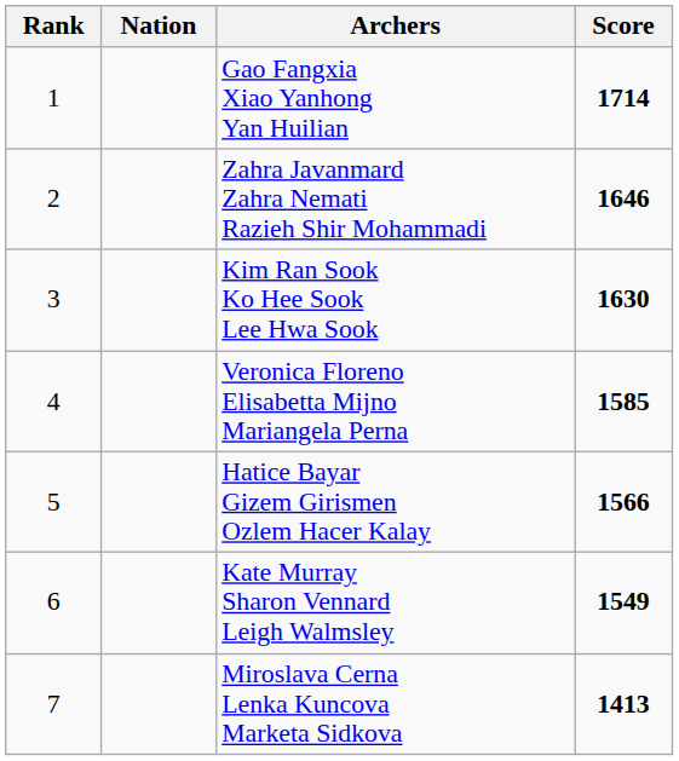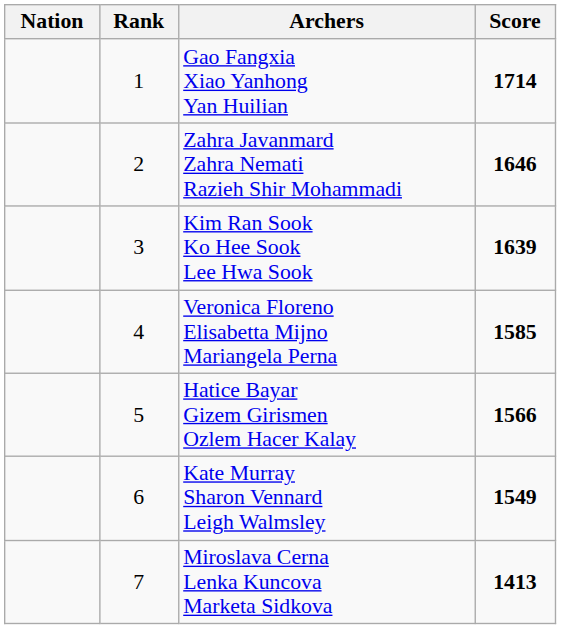columns swapped: Rank <-> Nation
Kim Ran Sook Ko Hee Sook Lee Hwa Sook | Score: 1630 -> 1639
